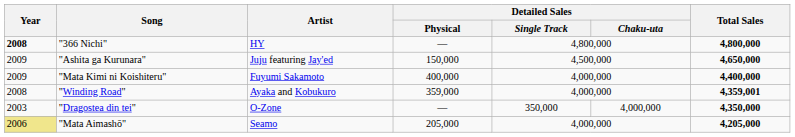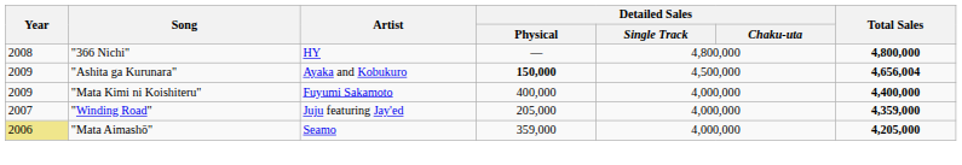"366 Nichi" | Year: bold -> normal
"Ashita ga Kurunara" | Artist: Juju featuring Jay'ed -> Ayaka and Kobukuro
"Ashita ga Kurunara" | Detailed Sales / Physical: normal -> bold
"Ashita ga Kurunara" | Total Sales: 4,650,000 -> 4,656,004
"Winding Road" | Year: 2008 -> 2007
"Winding Road" | Artist: Ayaka and Kobukuro -> Juju featuring Jay'ed
"Winding Road" | Detailed Sales / Physical: 359,000 -> 205,000
"Winding Road" | Total Sales: 4,359,001 -> 4,359,000
- row: 2003 | "Dragostea din tei" | O-Zone | — | 350,000 | 4,000,000 | 4,350,000
"Mata Aimashō" | Detailed Sales / Physical: 205,000 -> 359,000
